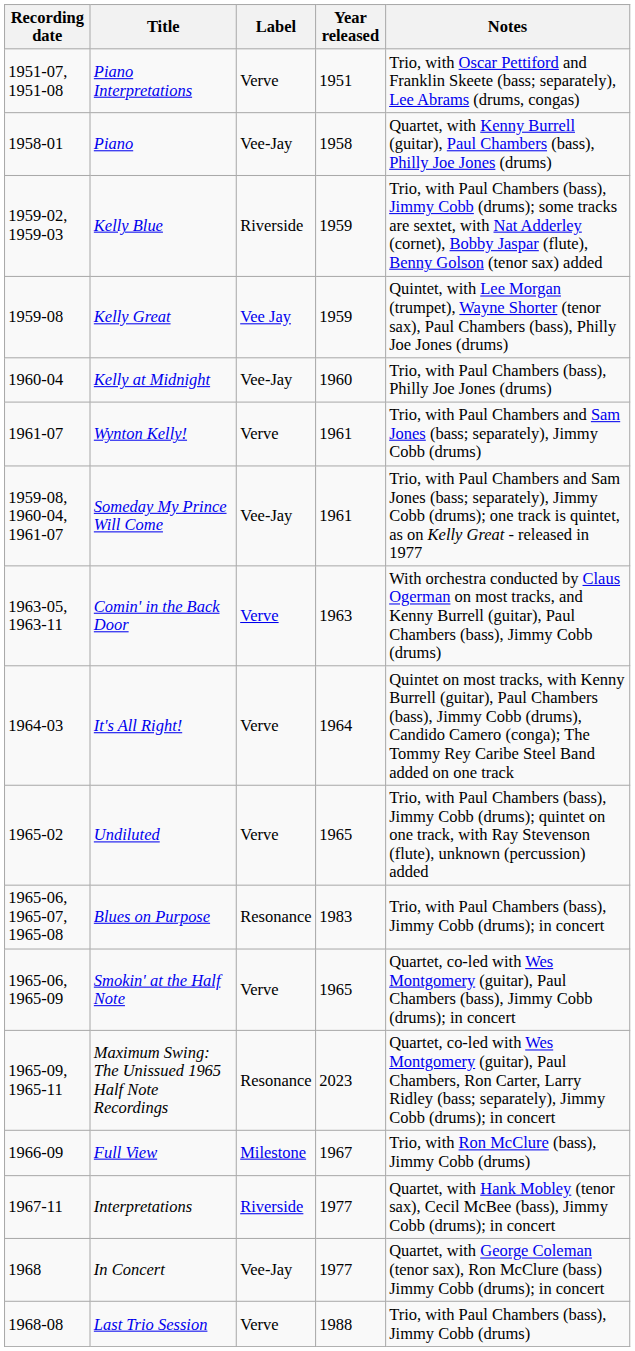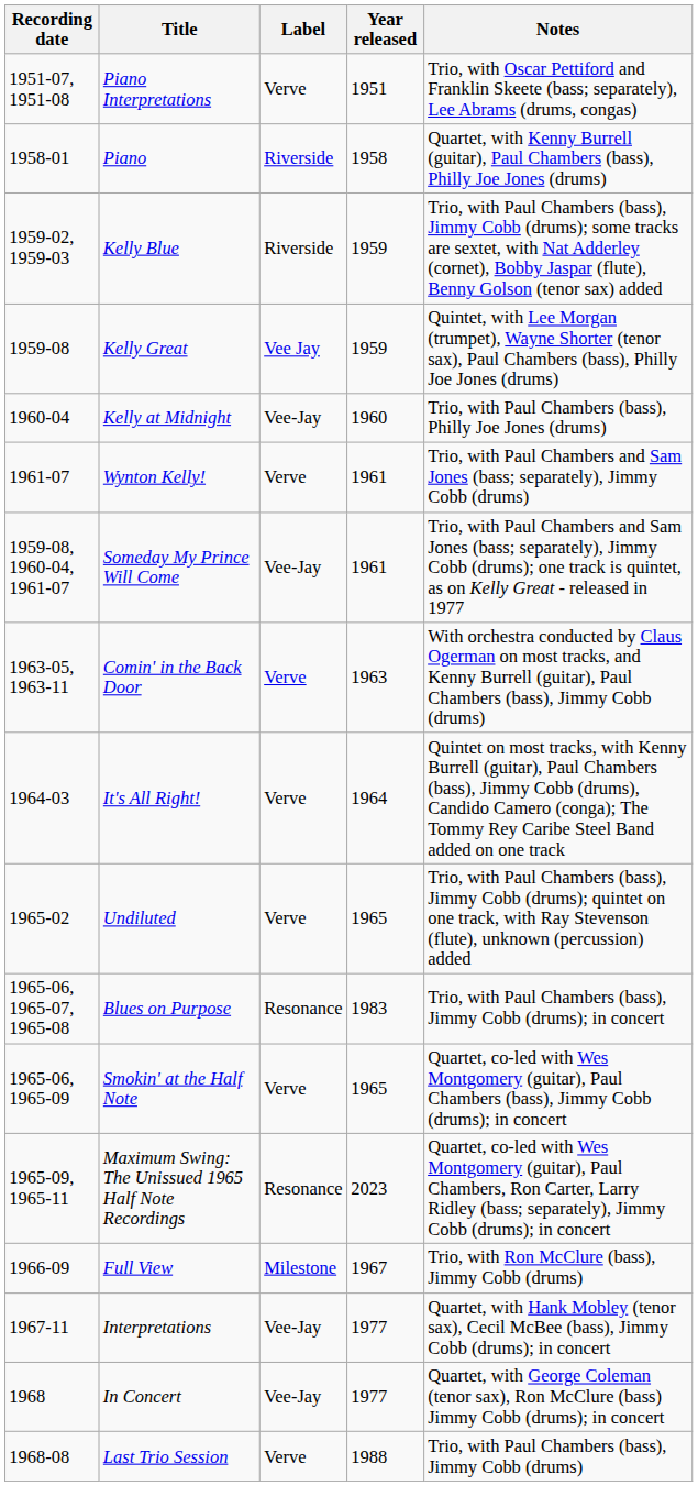Piano | Label: Vee-Jay -> Riverside
Interpretations | Label: Riverside -> Vee-Jay
